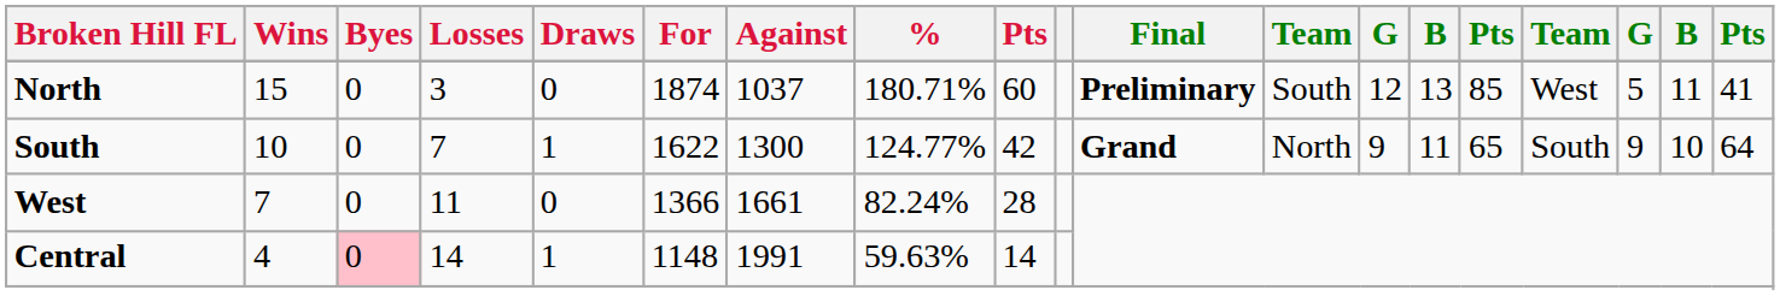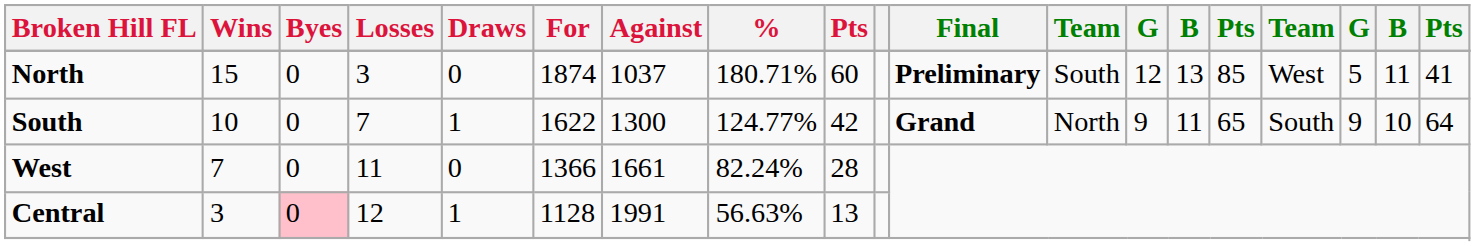Central | Wins: 4 -> 3
Central | Losses: 14 -> 12
Central | For: 1148 -> 1128
Central | %: 59.63% -> 56.63%
Central | column 9: 14 -> 13
